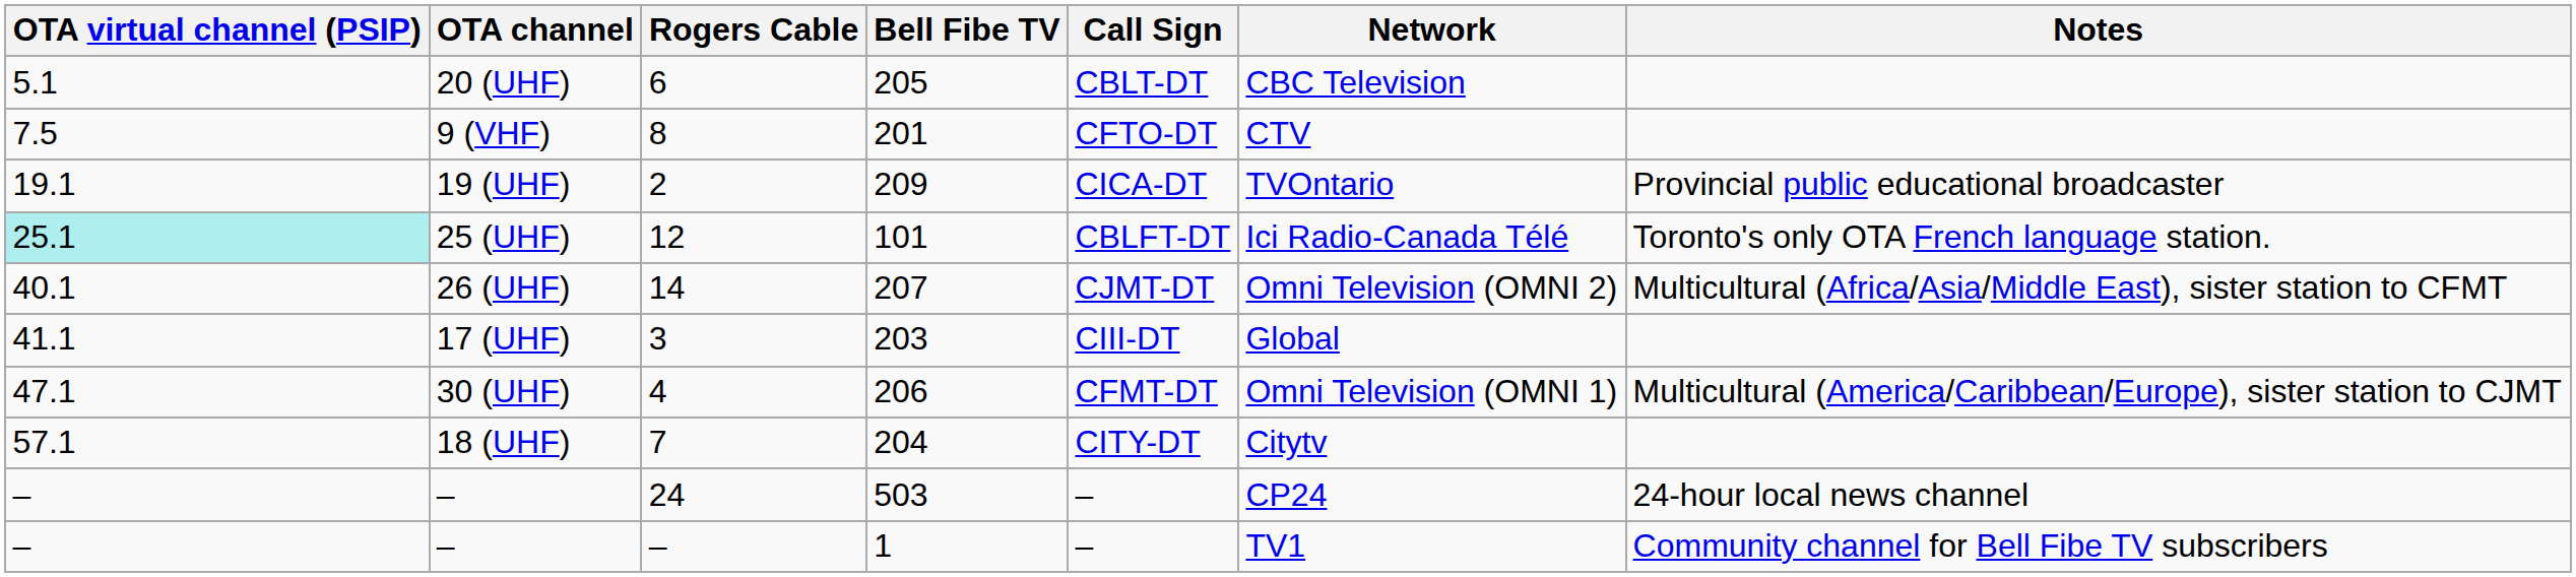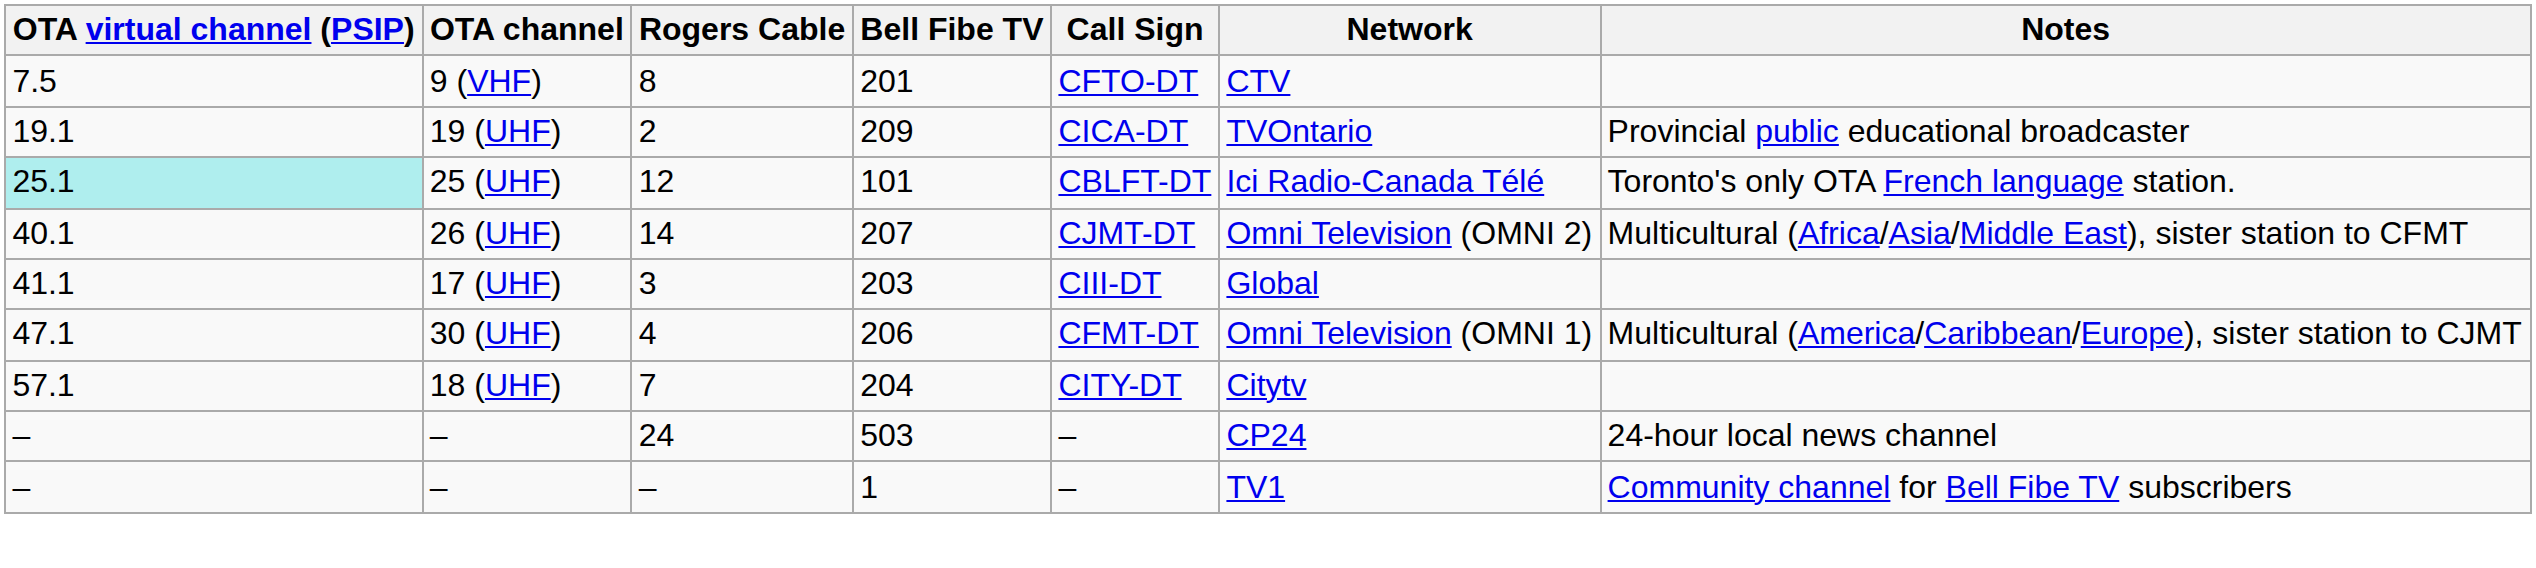- row: 5.1 | 20 (UHF) | 6 | 205 | CBLT-DT | CBC Television
